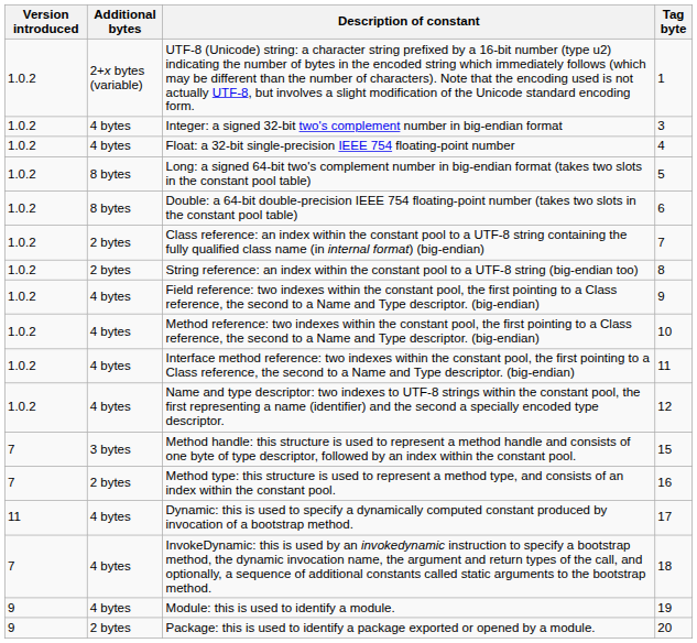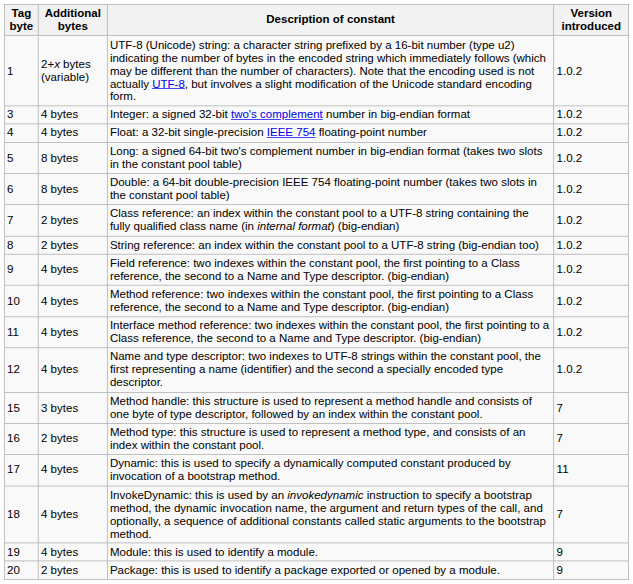columns swapped: Tag byte <-> Version introduced
